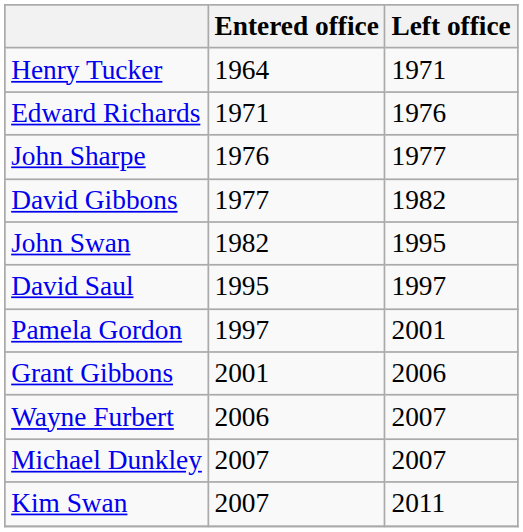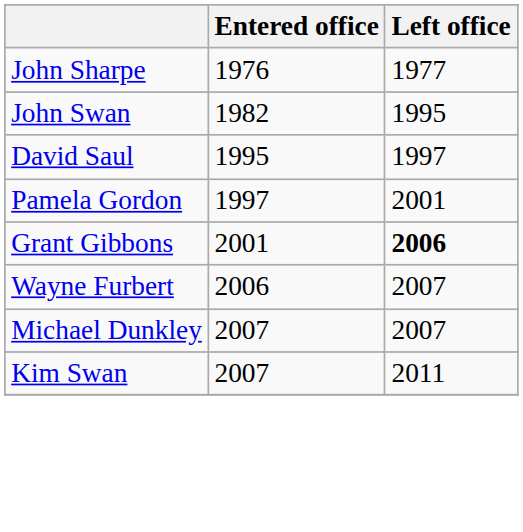- row: Henry Tucker | 1964 | 1971
- row: Edward Richards | 1971 | 1976
- row: David Gibbons | 1977 | 1982
Grant Gibbons | Left office: normal -> bold
